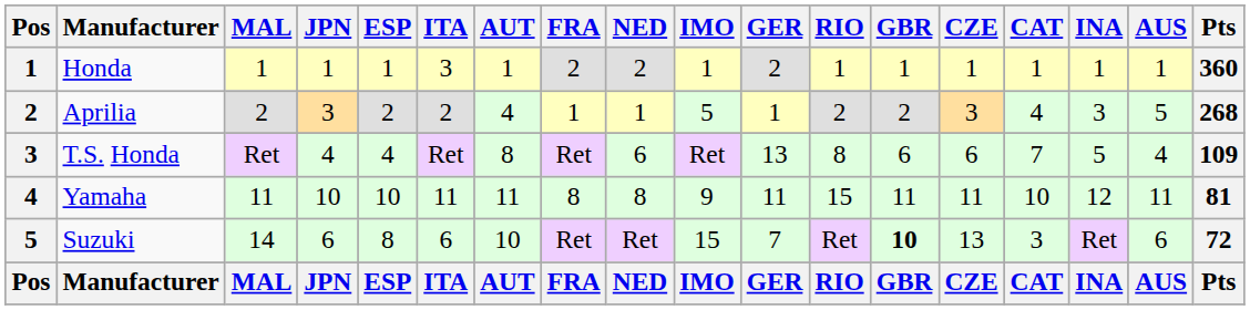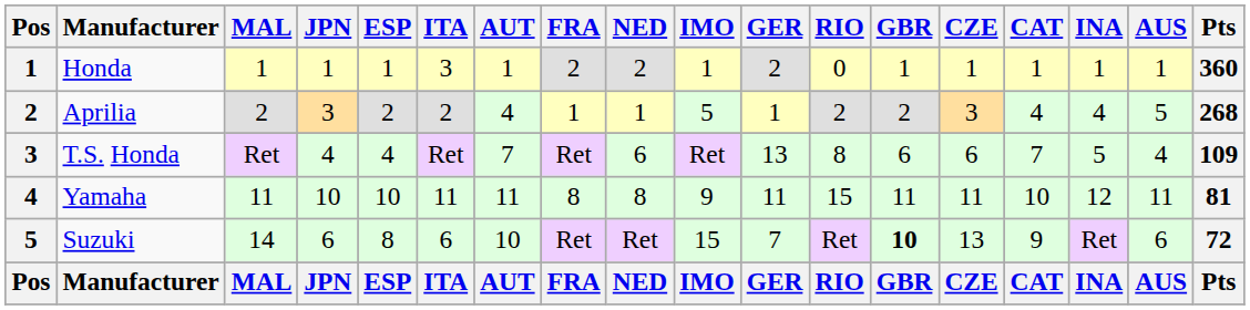Honda | RIO: 1 -> 0
Aprilia | INA: 3 -> 4
T.S. Honda | AUT: 8 -> 7
Suzuki | CAT: 3 -> 9
